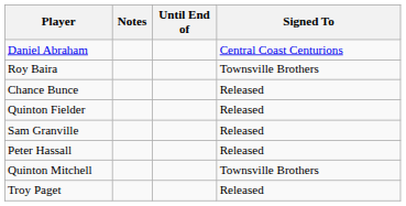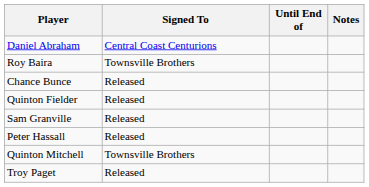columns swapped: Signed To <-> Notes
